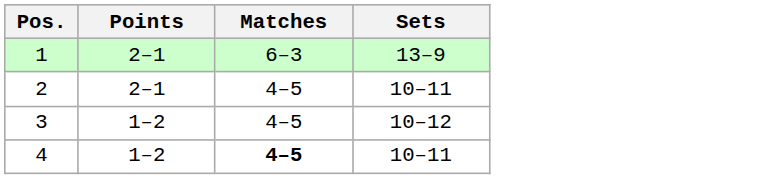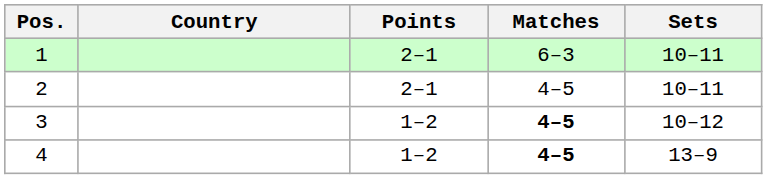+ column: Country
1 | Sets: 13–9 -> 10–11
3 | Matches: normal -> bold
4 | Sets: 10–11 -> 13–9
